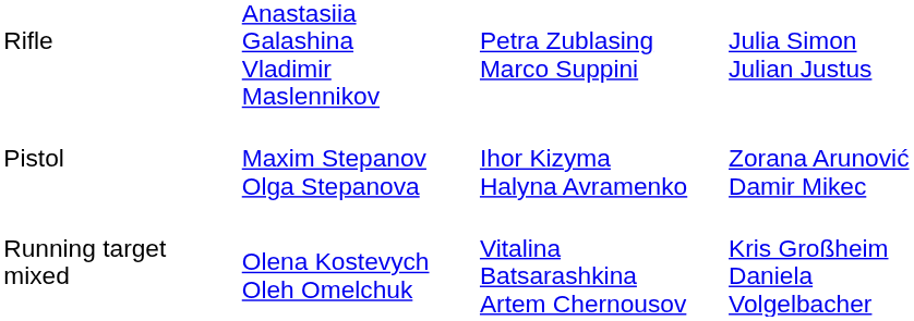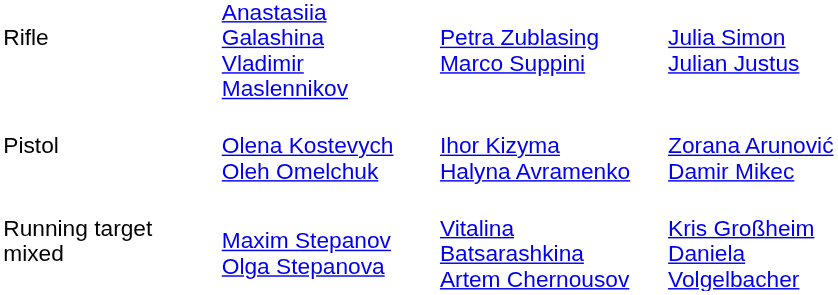Pistol | column 2: Maxim Stepanov Olga Stepanova -> Olena Kostevych Oleh Omelchuk
Running target mixed | column 2: Olena Kostevych Oleh Omelchuk -> Maxim Stepanov Olga Stepanova
